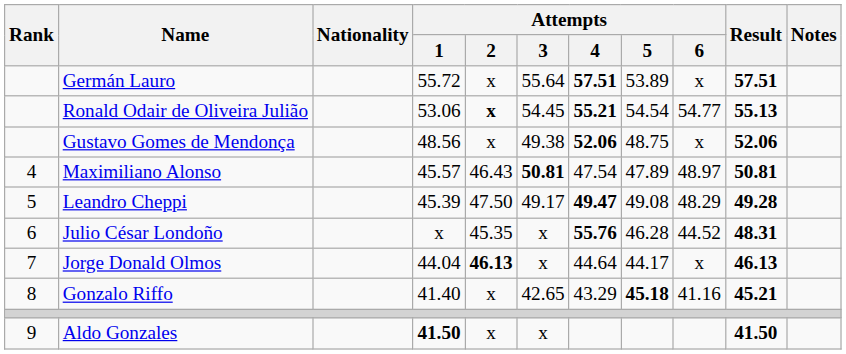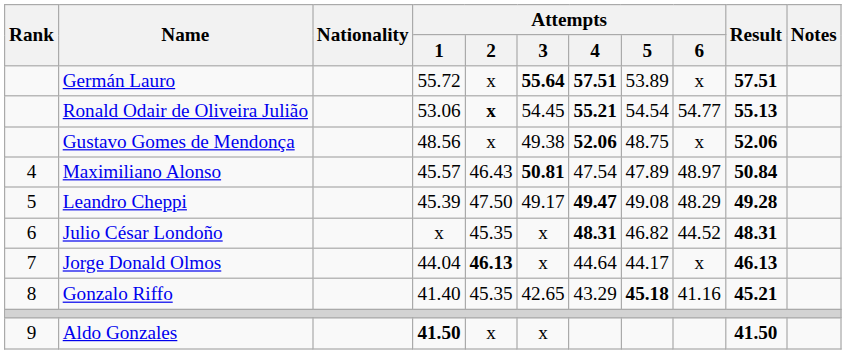Germán Lauro | Attempts / 3: normal -> bold
Maximiliano Alonso | Result: 50.81 -> 50.84
Julio César Londoño | Attempts / 4: 55.76 -> 48.31
Julio César Londoño | Attempts / 5: 46.28 -> 46.82
Gonzalo Riffo | Attempts / 2: x -> 45.35
